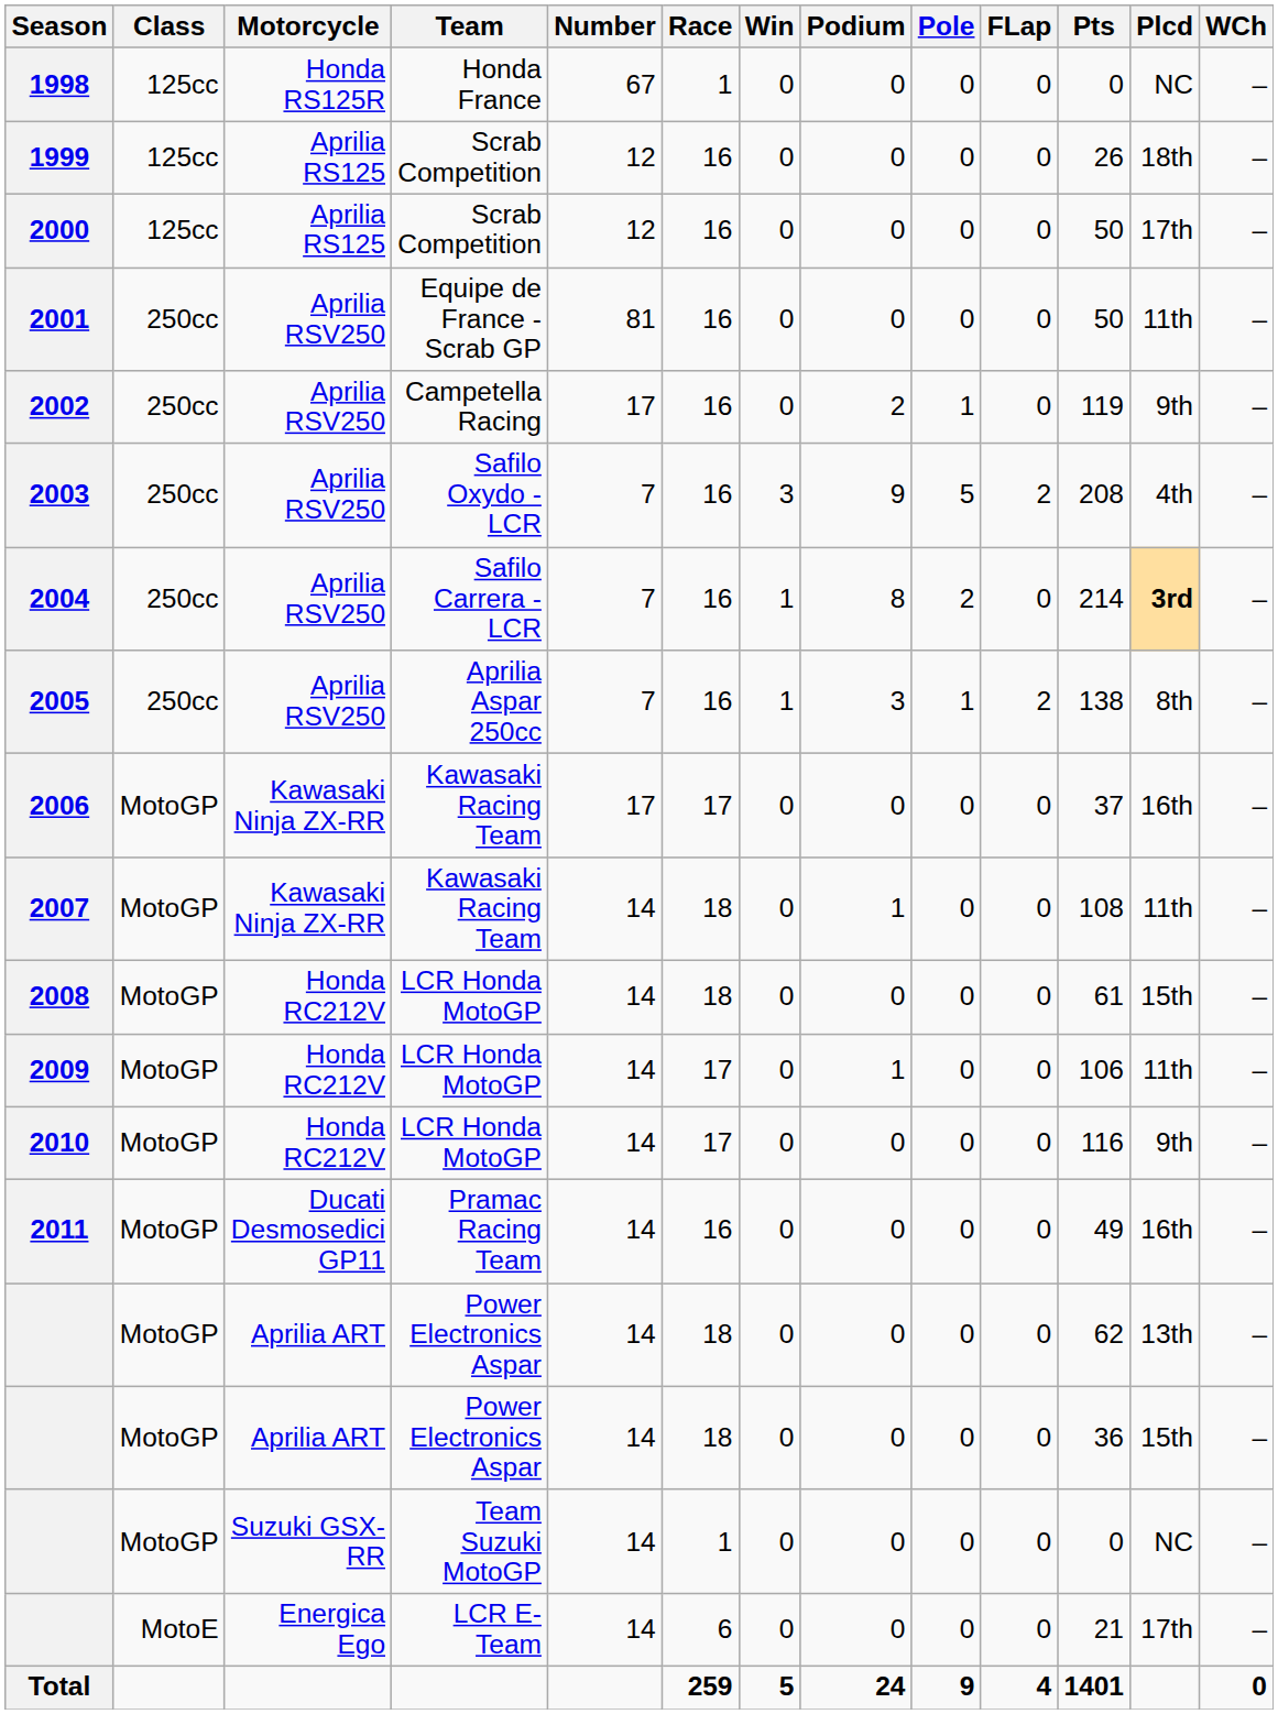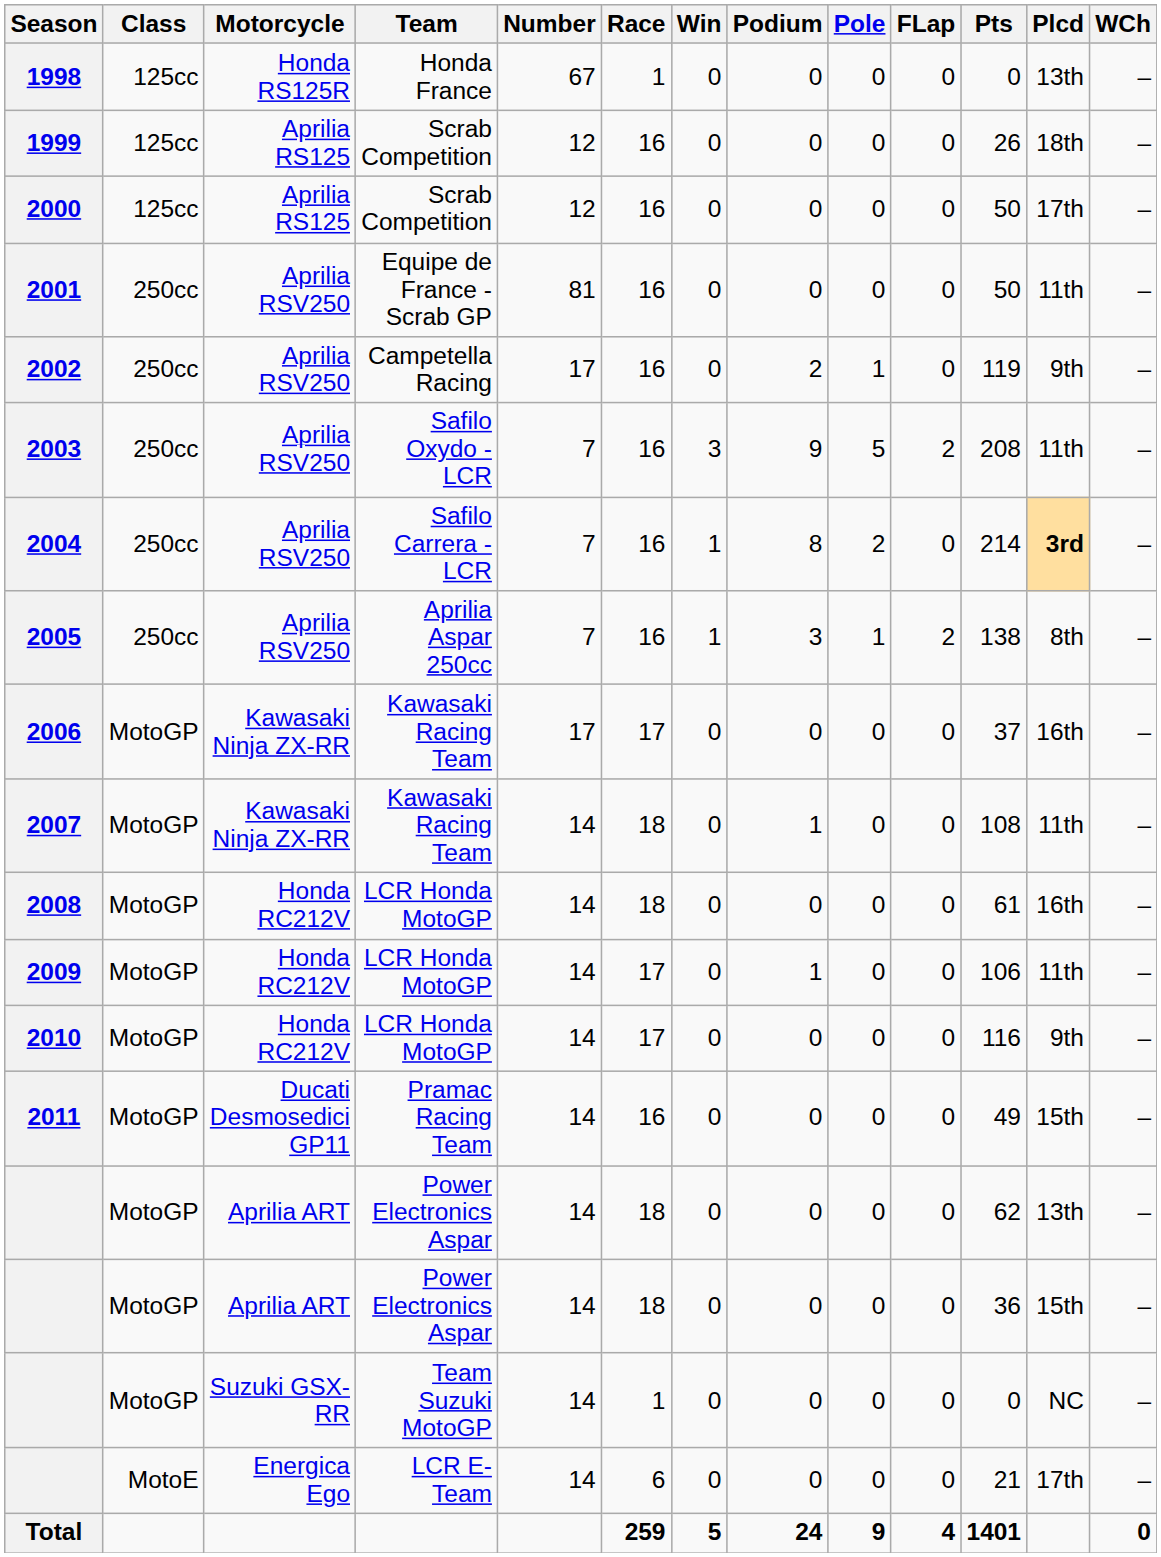1998 | Plcd: NC -> 13th
2003 | Plcd: 4th -> 11th
2008 | Plcd: 15th -> 16th
2011 | Plcd: 16th -> 15th
